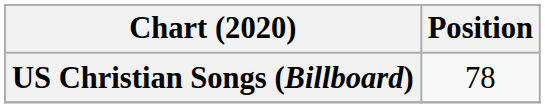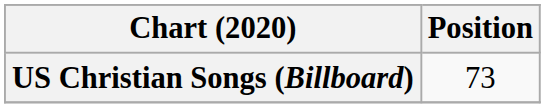US Christian Songs (Billboard) | Position: 78 -> 73
